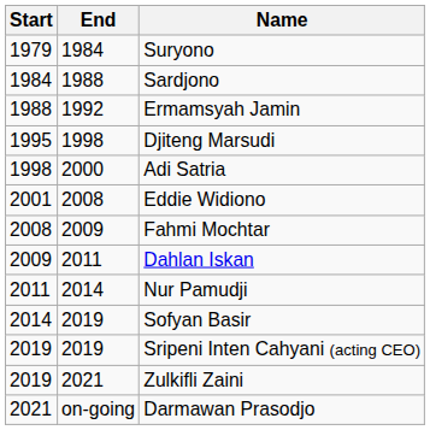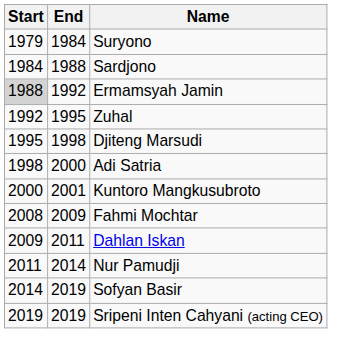Ermamsyah Jamin | Start: no background -> lightgrey background
+ row: 1992 | 1995 | Zuhal
+ row: 2000 | 2001 | Kuntoro Mangkusubroto
- row: 2001 | 2008 | Eddie Widiono
- row: 2019 | 2021 | Zulkifli Zaini
- row: 2021 | on-going | Darmawan Prasodjo
